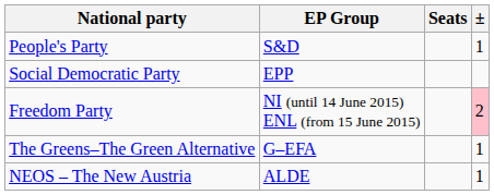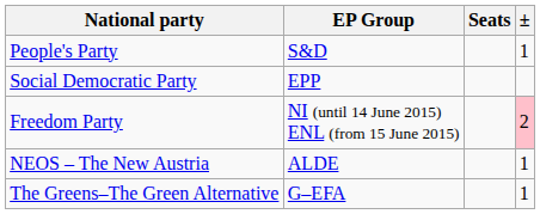rows swapped: The Greens–The Green Alternative <-> NEOS – The New Austria
